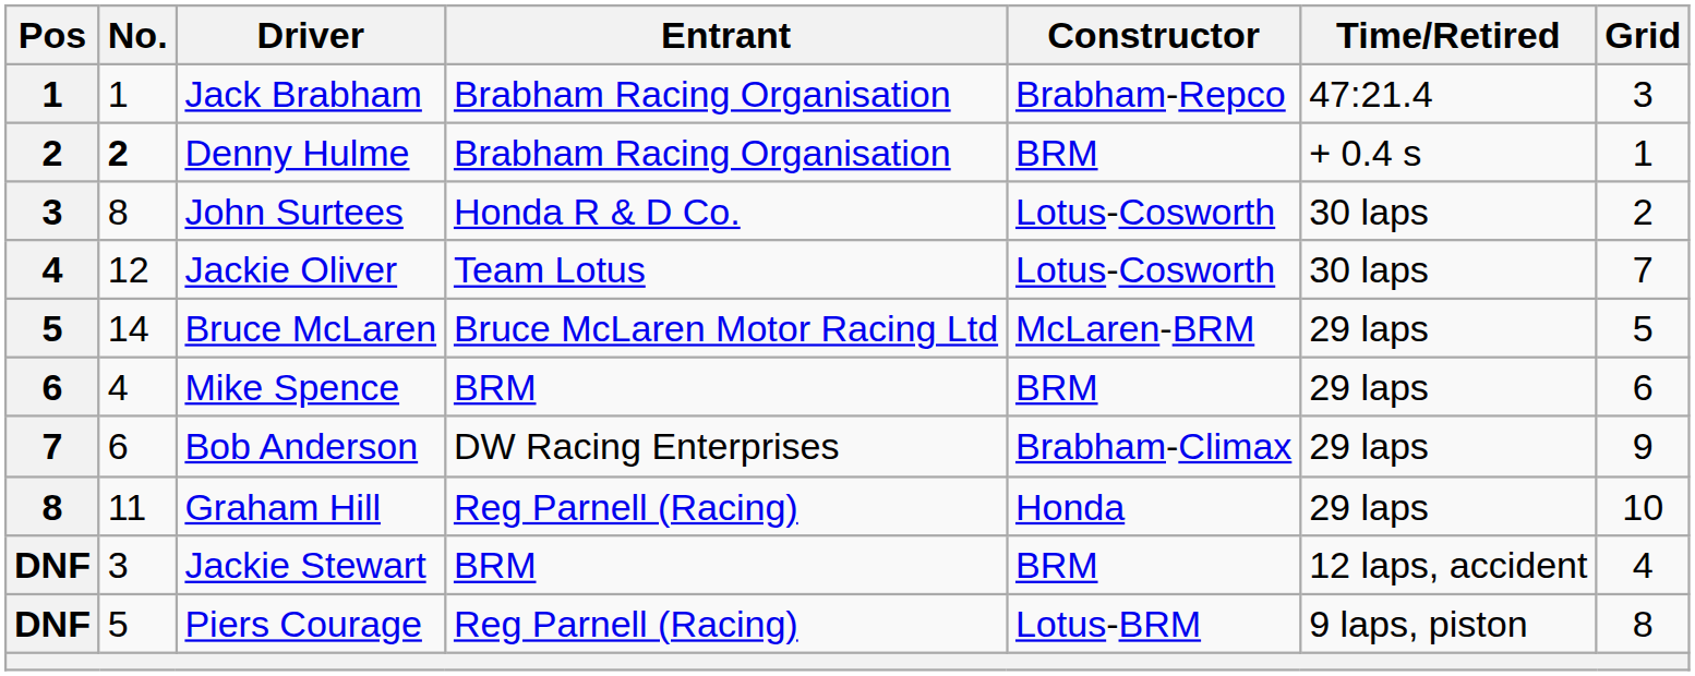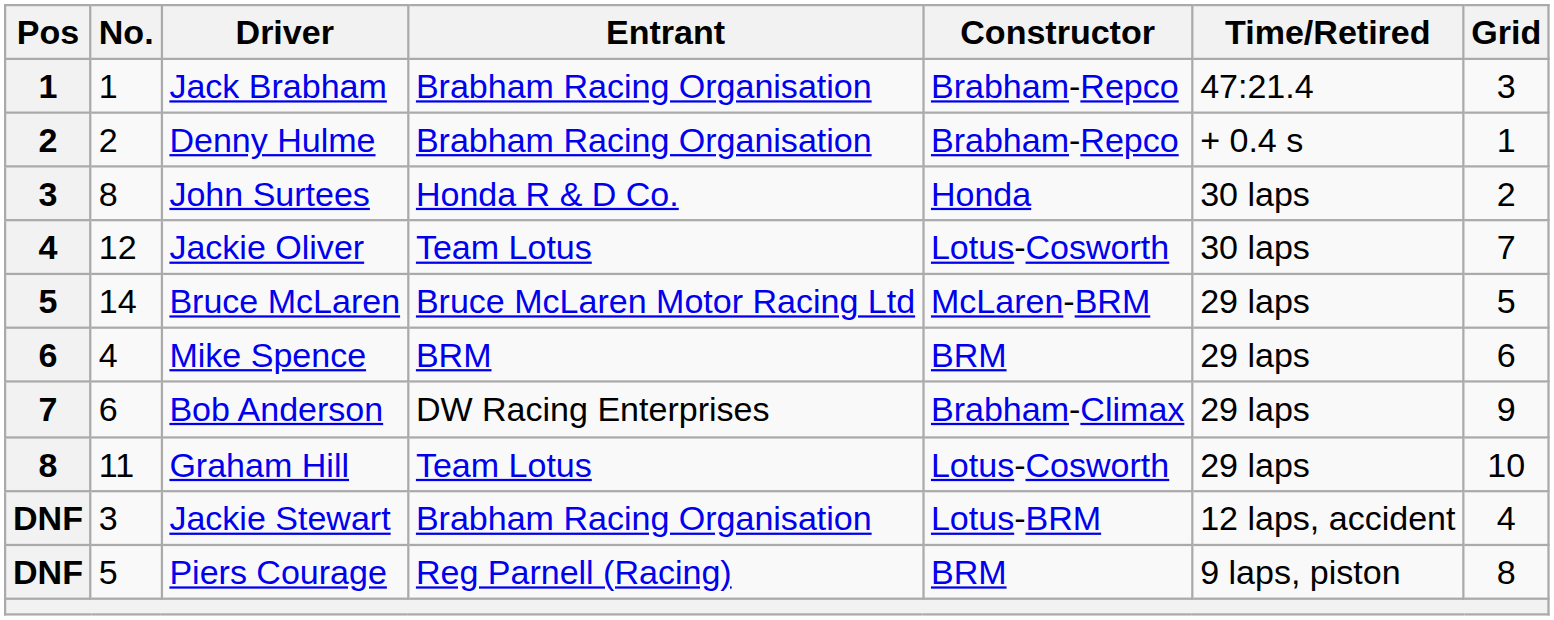Denny Hulme | No.: bold -> normal
Denny Hulme | Constructor: BRM -> Brabham-Repco
John Surtees | Constructor: Lotus-Cosworth -> Honda
Graham Hill | Entrant: Reg Parnell (Racing) -> Team Lotus
Graham Hill | Constructor: Honda -> Lotus-Cosworth
Jackie Stewart | Entrant: BRM -> Brabham Racing Organisation
Jackie Stewart | Constructor: BRM -> Lotus-BRM
Piers Courage | Constructor: Lotus-BRM -> BRM
